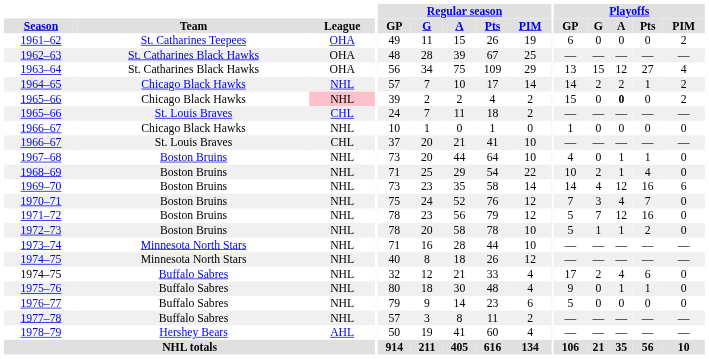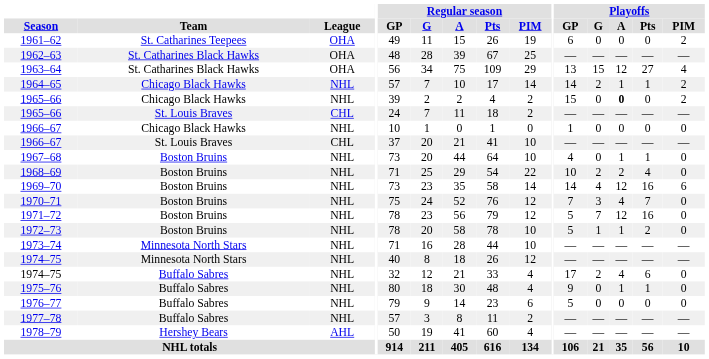1964–65 | Playoffs / A: 2 -> 1
1965–66 / Chicago Black Hawks | League: pink background -> no background
1968–69 | Playoffs / A: 1 -> 2
